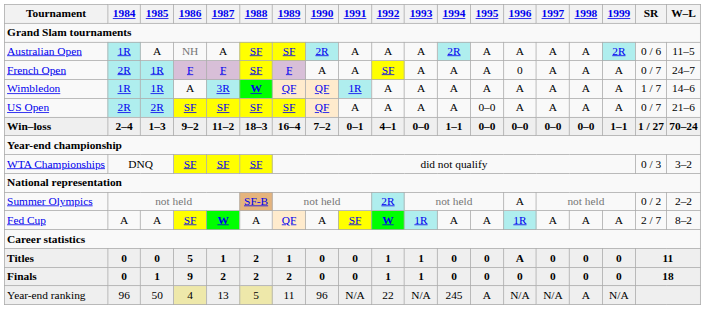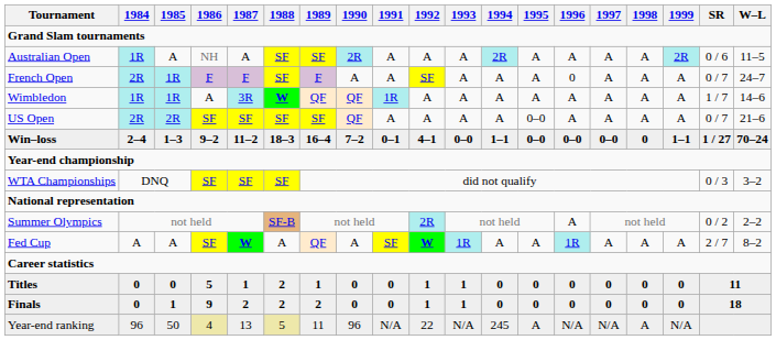Win–loss | 1998: 0–0 -> 0
Titles | 1996: A -> 0
